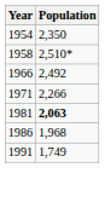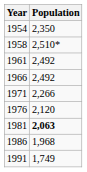+ row: 1961 | 2,492
+ row: 1976 | 2,120
